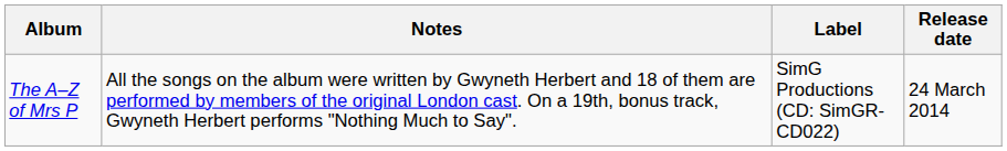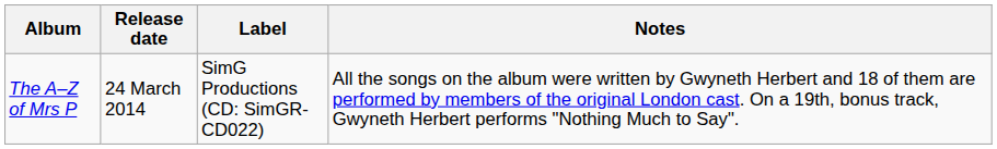columns swapped: Release date <-> Notes
